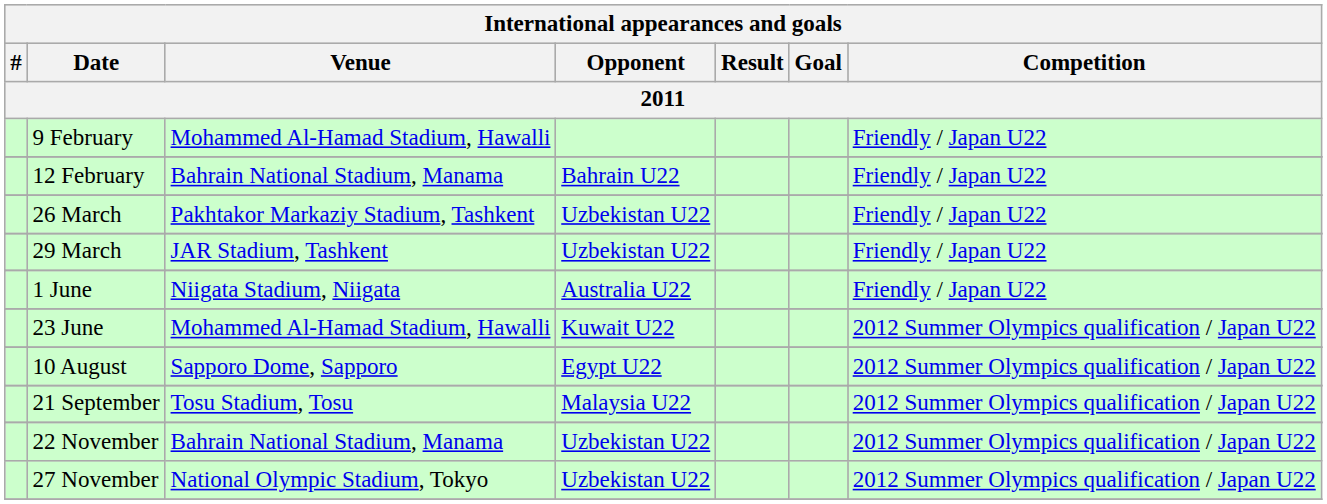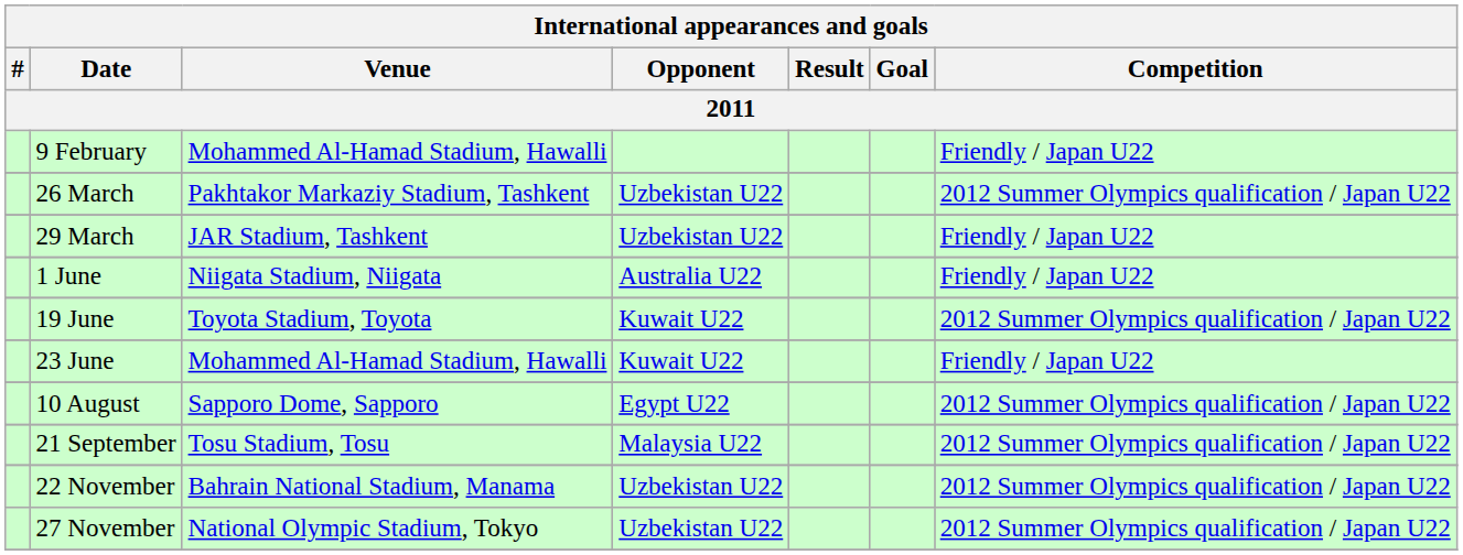- row: 12 February | Bahrain National Stadium, Manama | Bahrain U22 | Friendly / Japan U22
26 March | Competition: Friendly / Japan U22 -> 2012 Summer Olympics qualification / Japan U22
+ row: 19 June | Toyota Stadium, Toyota | Kuwait U22 | 2012 Summer Olympics qualification / Japan U22
23 June | Competition: 2012 Summer Olympics qualification / Japan U22 -> Friendly / Japan U22
